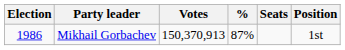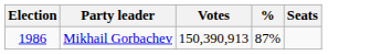- column: Position | 1st
Mikhail Gorbachev | Votes: 150,370,913 -> 150,390,913
